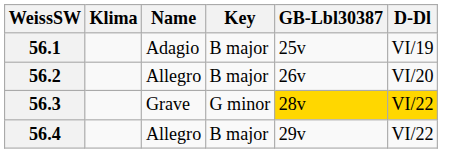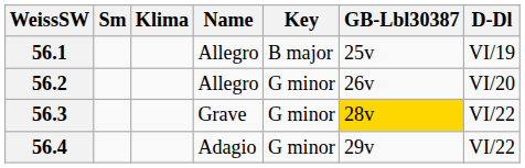+ column: Sm
56.1 | Name: Adagio -> Allegro
56.2 | Key: B major -> G minor
56.3 | D-Dl: gold background -> no background
56.4 | Name: Allegro -> Adagio
56.4 | Key: B major -> G minor
